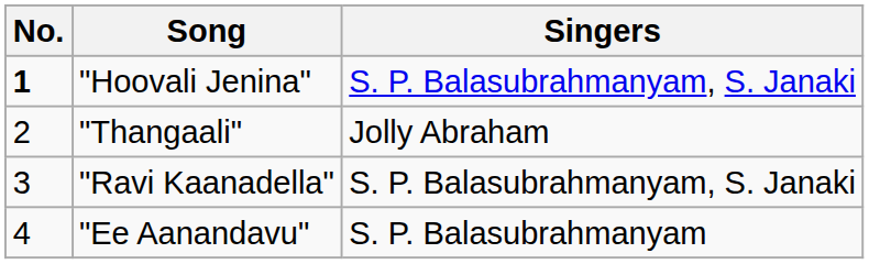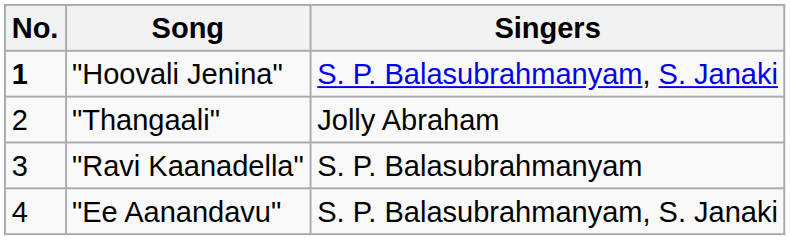"Ravi Kaanadella" | Singers: S. P. Balasubrahmanyam, S. Janaki -> S. P. Balasubrahmanyam
"Ee Aanandavu" | Singers: S. P. Balasubrahmanyam -> S. P. Balasubrahmanyam, S. Janaki
